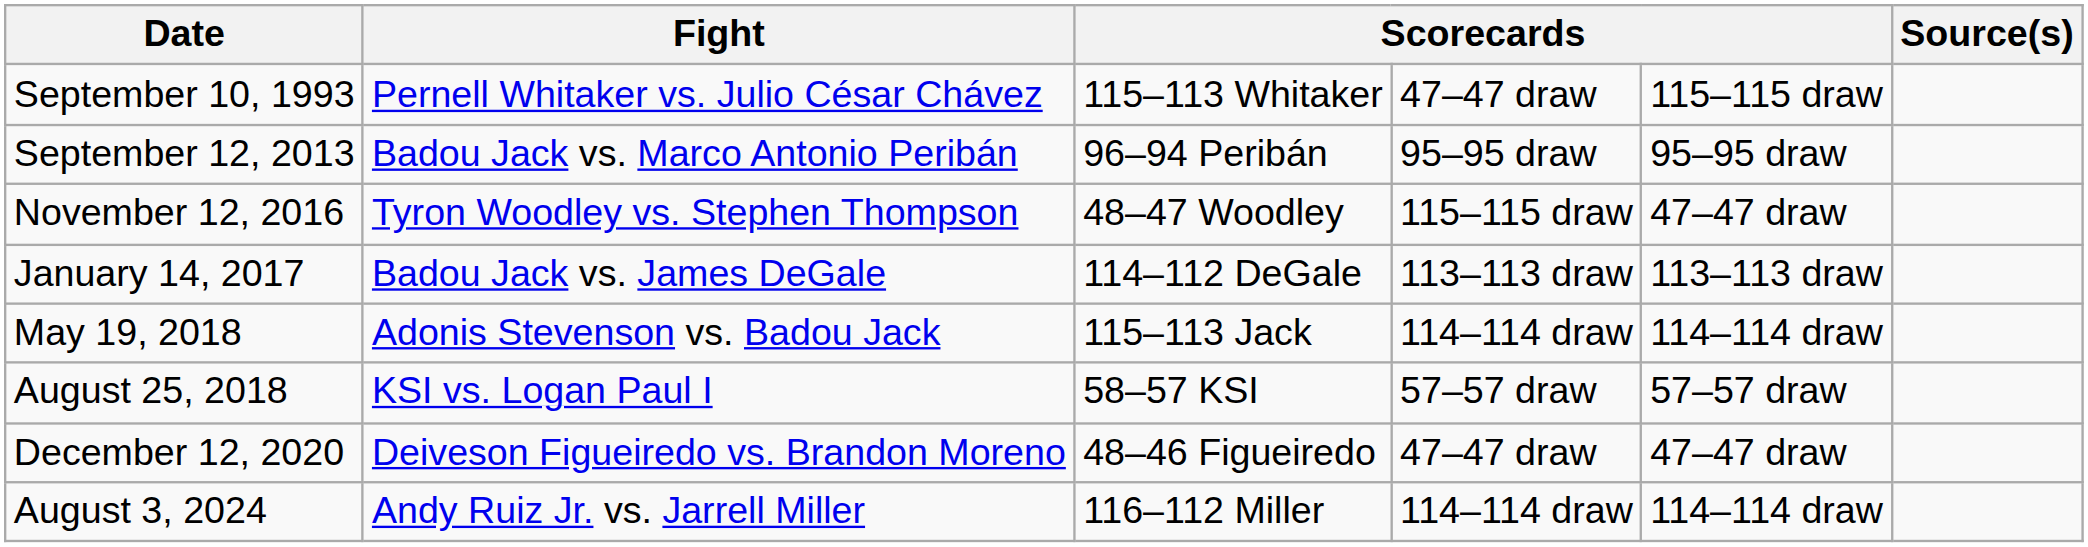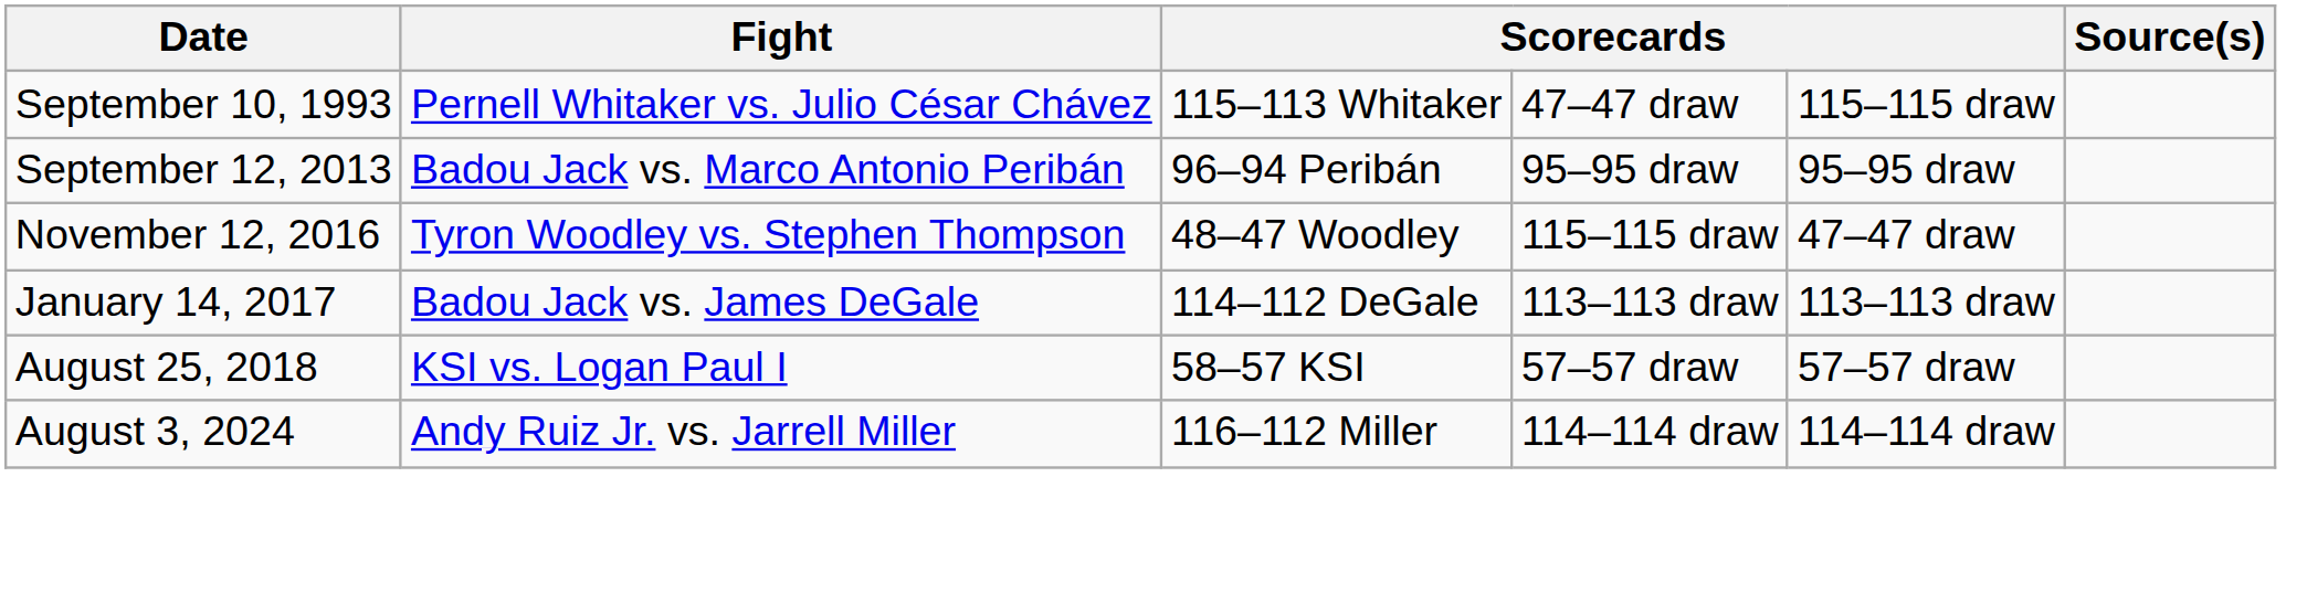- row: May 19, 2018 | Adonis Stevenson vs. Badou Jack | 115–113 Jack | 114–114 draw | 114–114 draw
- row: December 12, 2020 | Deiveson Figueiredo vs. Brandon Moreno | 48–46 Figueiredo | 47–47 draw | 47–47 draw
